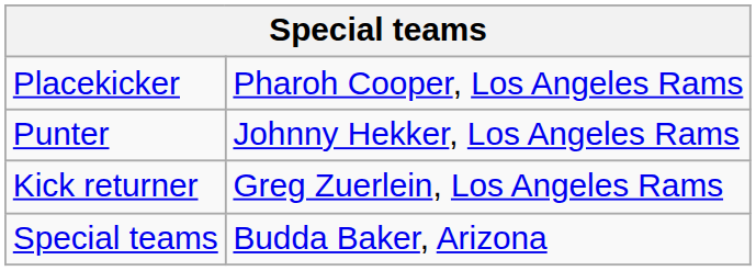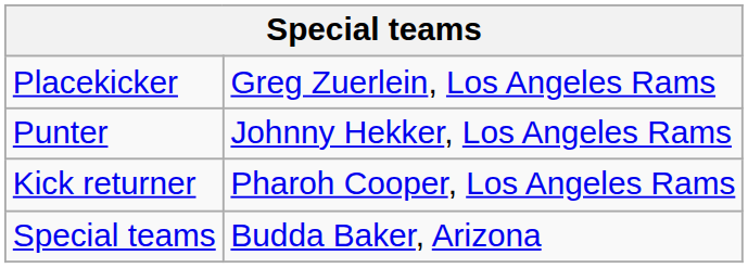Placekicker | column 2: Pharoh Cooper, Los Angeles Rams -> Greg Zuerlein, Los Angeles Rams
Kick returner | column 2: Greg Zuerlein, Los Angeles Rams -> Pharoh Cooper, Los Angeles Rams
